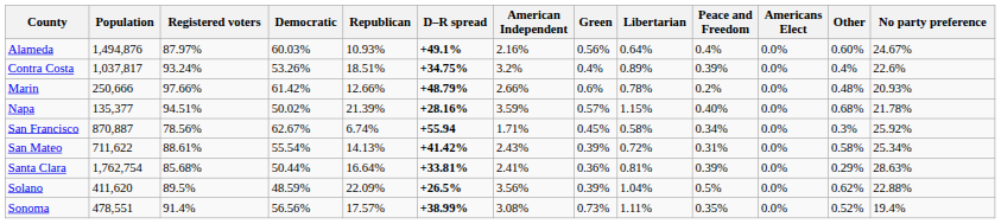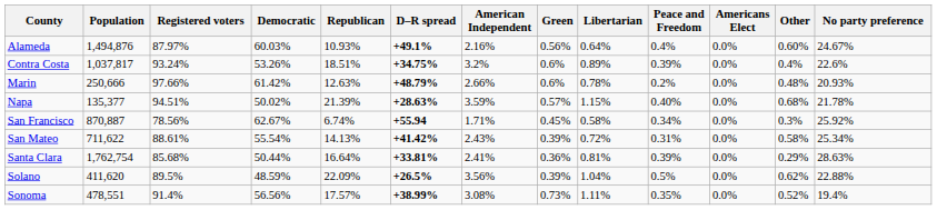Contra Costa | Green: 0.4% -> 0.6%
Marin | Republican: 12.66% -> 12.63%
Napa | D–R spread: +28.16% -> +28.63%
